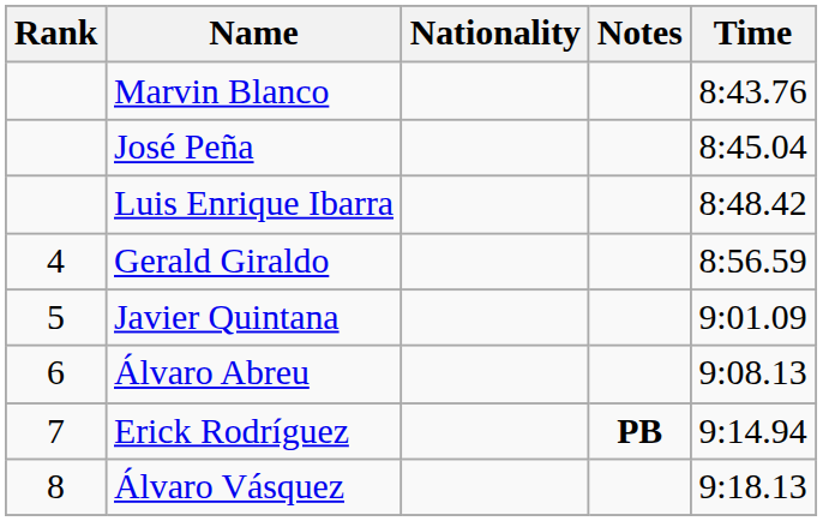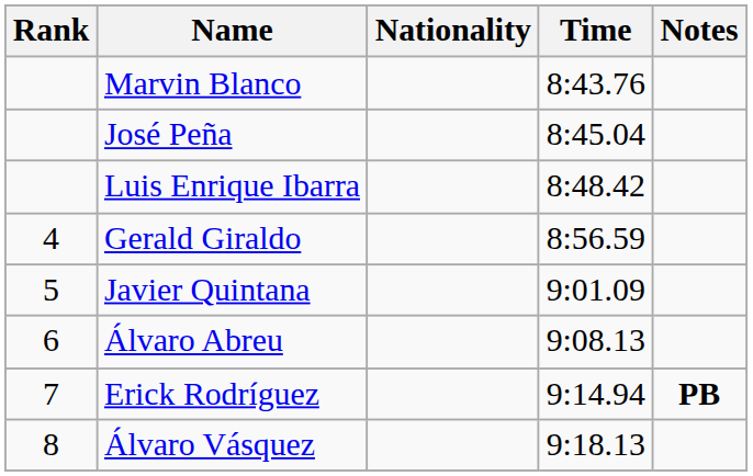columns swapped: Time <-> Notes
